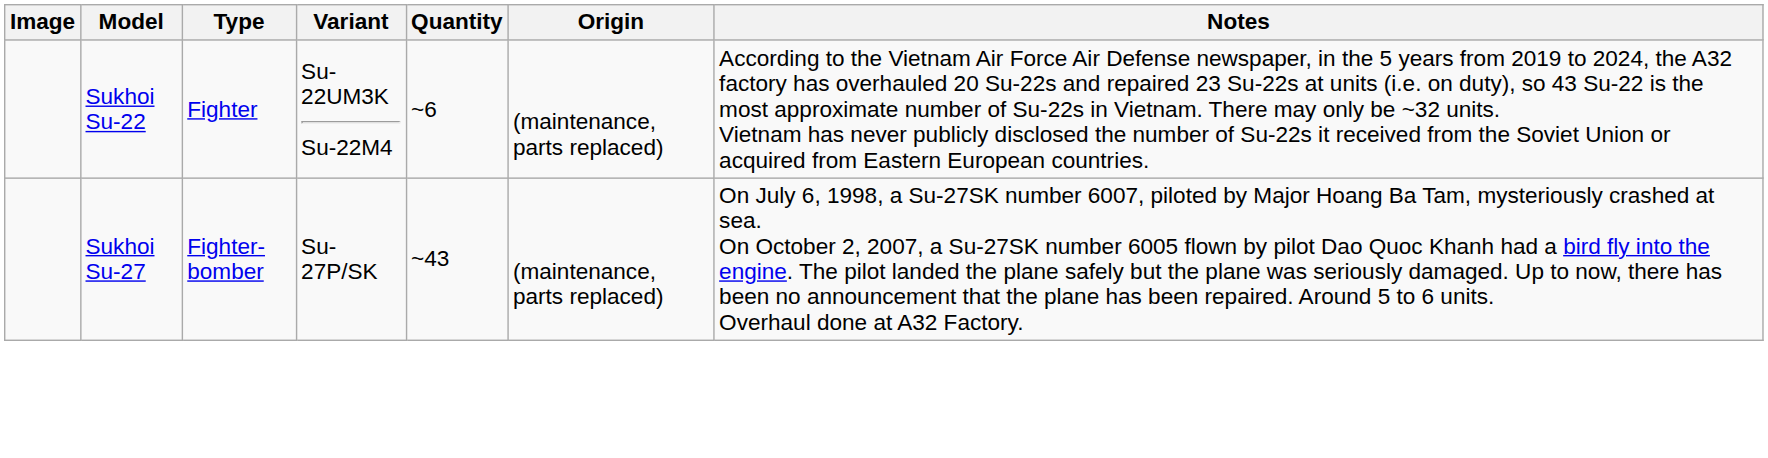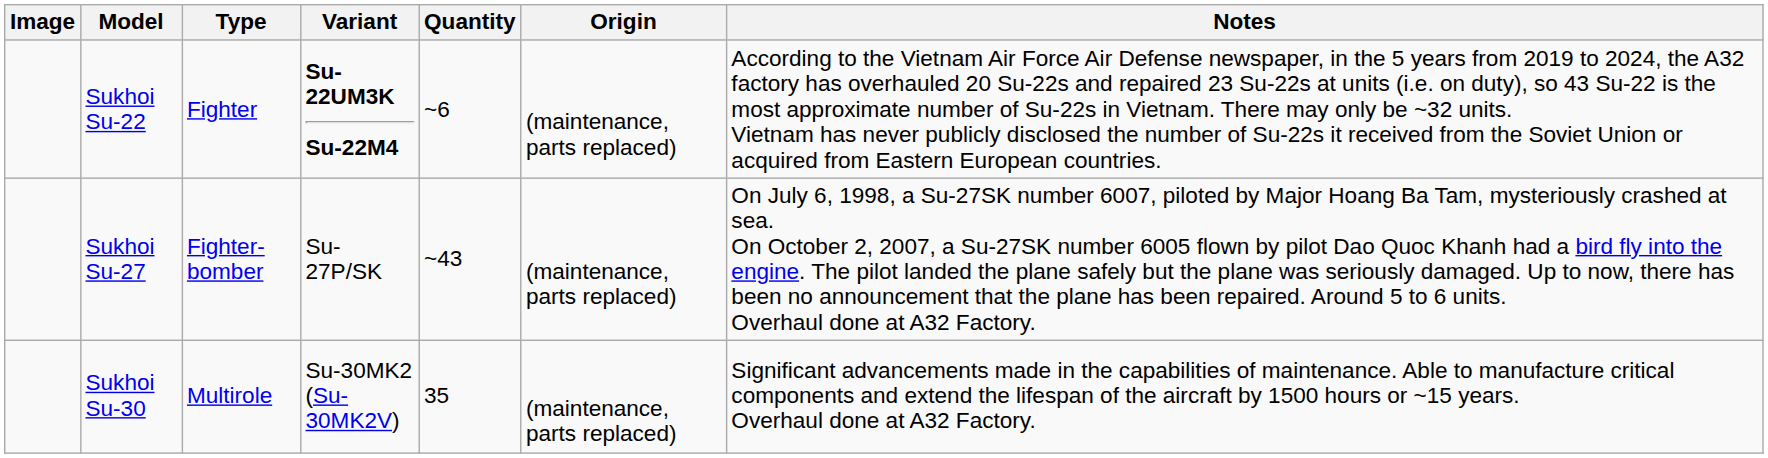Sukhoi Su-22 | Variant: normal -> bold
+ row: Sukhoi Su-30 | Multirole | Su-30MK2 (Su-30MK2V) | 35 | (maintenance, parts replaced) | Significant advancements made in the capabilities of maintenance. Able to manufacture critical components and extend the lifespan of the aircraft by 1500 hours or ~15 years. Overhaul done at A32 Factory.
